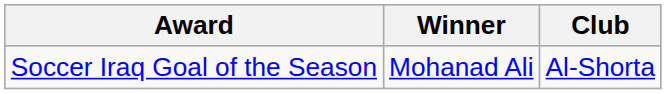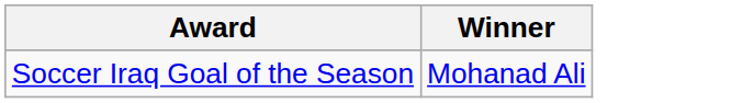- column: Club | Al-Shorta
